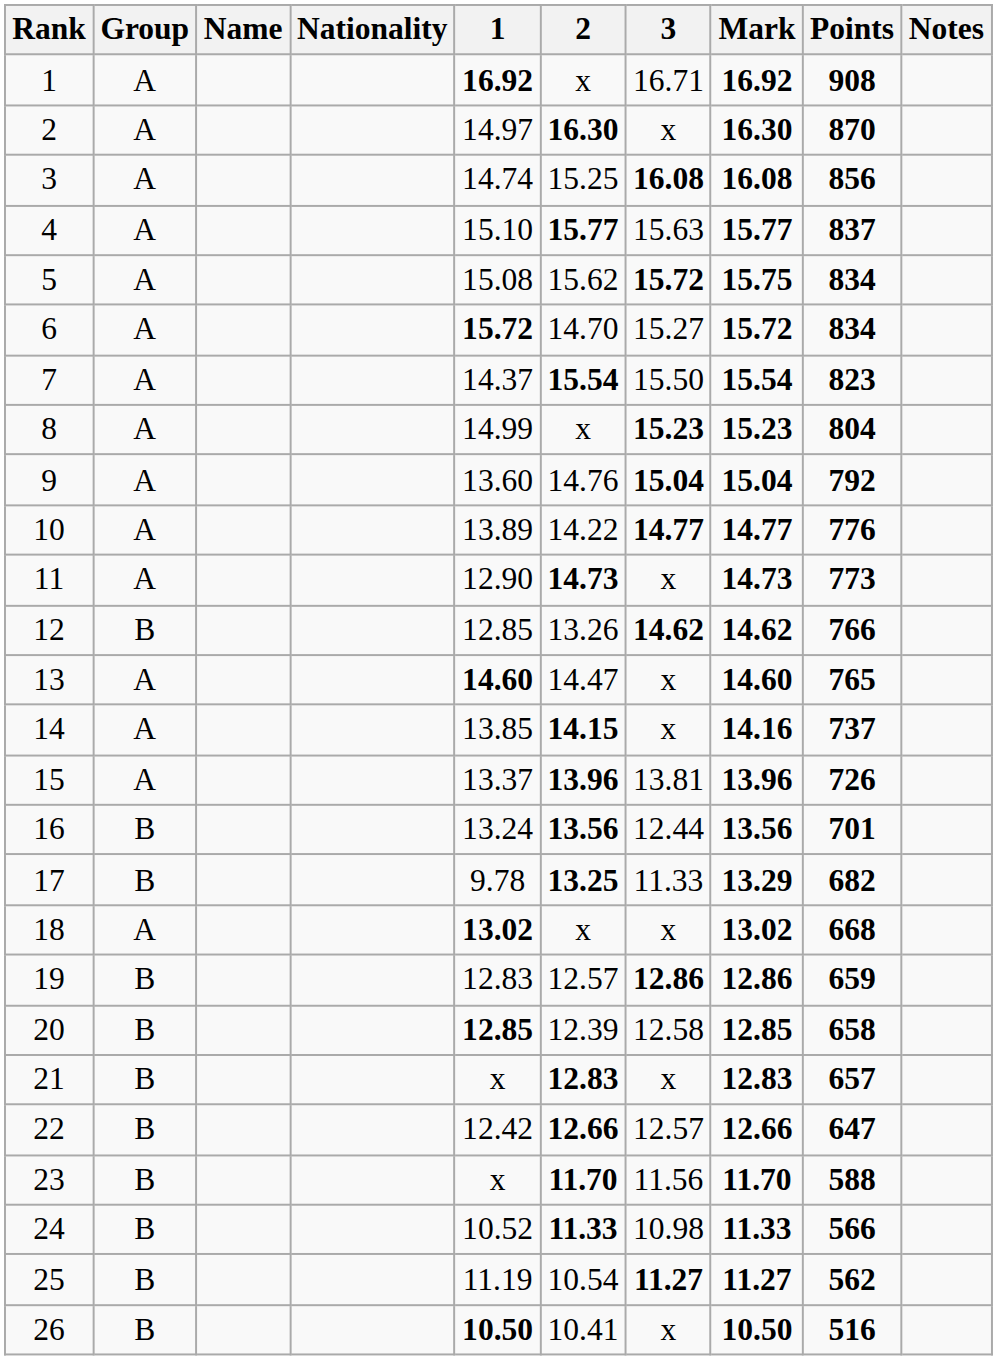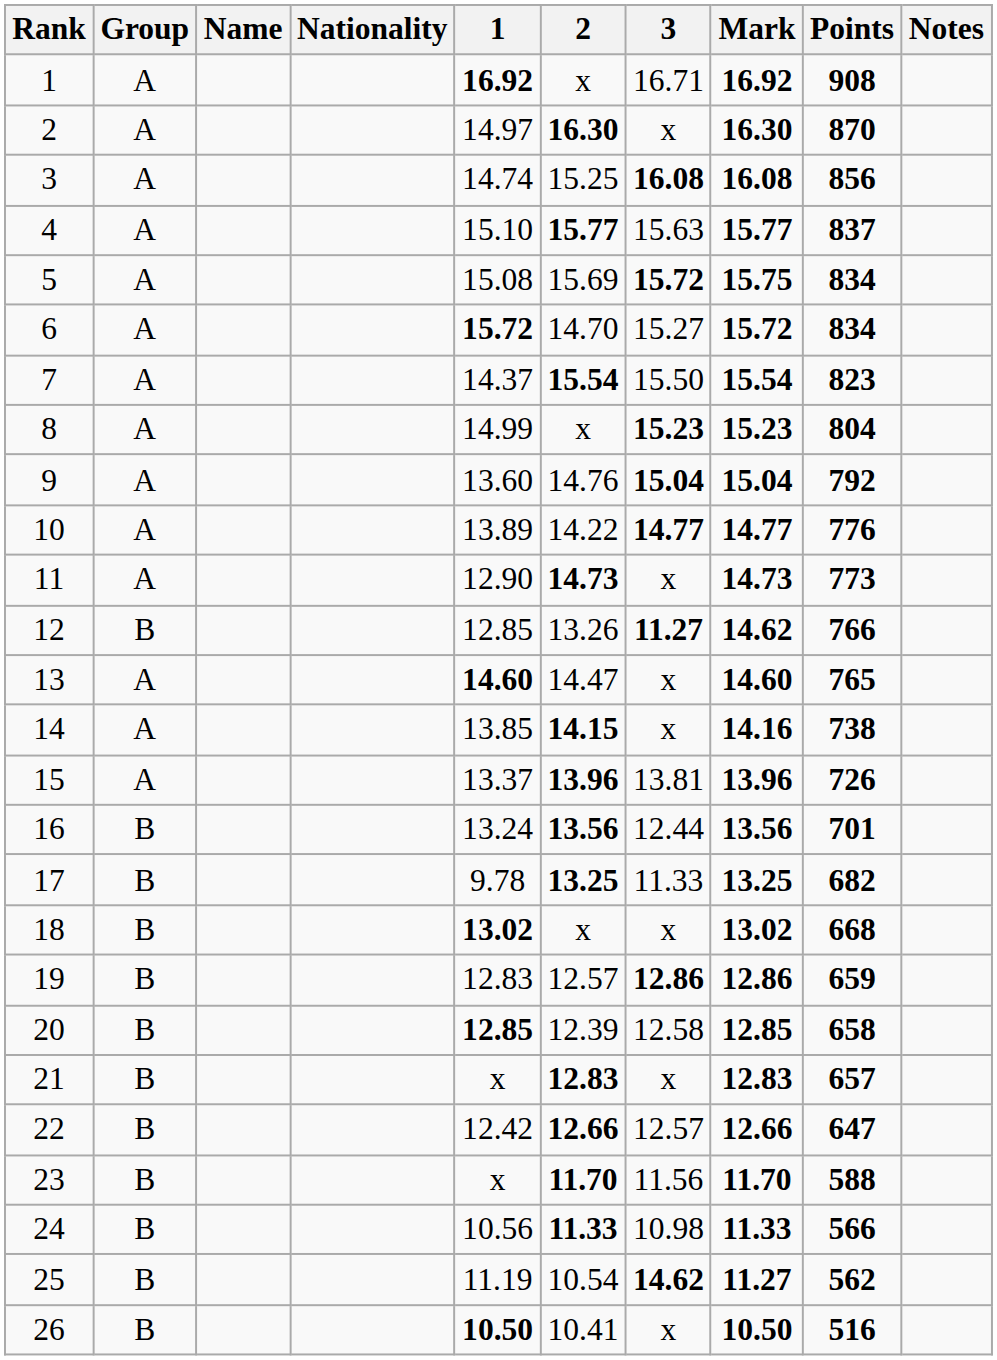5 | 2: 15.62 -> 15.69
12 | 3: 14.62 -> 11.27
14 | Points: 737 -> 738
17 | Mark: 13.29 -> 13.25
18 | Group: A -> B
24 | 1: 10.52 -> 10.56
25 | 3: 11.27 -> 14.62
